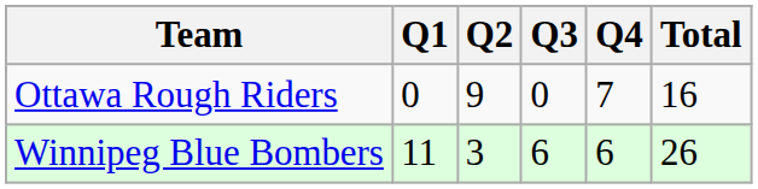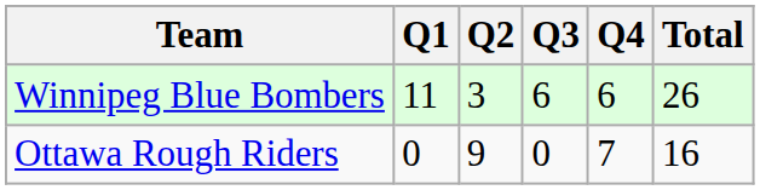rows swapped: Ottawa Rough Riders <-> Winnipeg Blue Bombers
